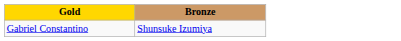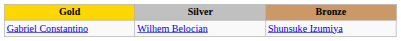+ column: Silver | Wilhem Belocian
